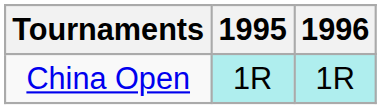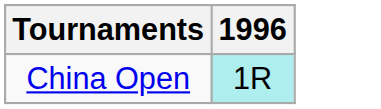- column: 1995 | 1R
